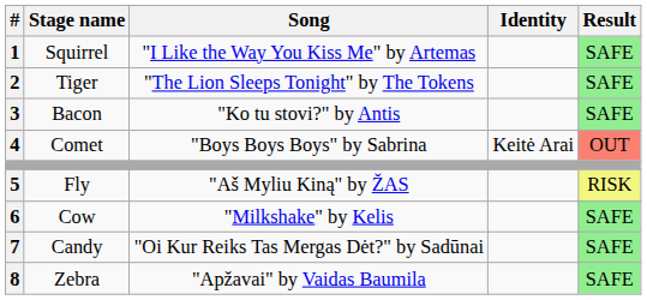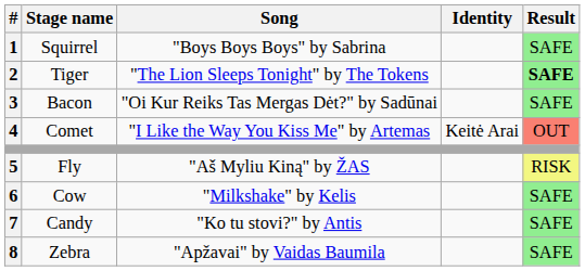Squirrel | Song: "I Like the Way You Kiss Me" by Artemas -> "Boys Boys Boys" by Sabrina
Tiger | Result: normal -> bold
Bacon | Song: "Ko tu stovi?" by Antis -> "Oi Kur Reiks Tas Mergas Dėt?" by Sadūnai
Comet | Song: "Boys Boys Boys" by Sabrina -> "I Like the Way You Kiss Me" by Artemas
Candy | Song: "Oi Kur Reiks Tas Mergas Dėt?" by Sadūnai -> "Ko tu stovi?" by Antis
